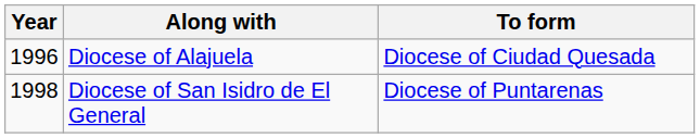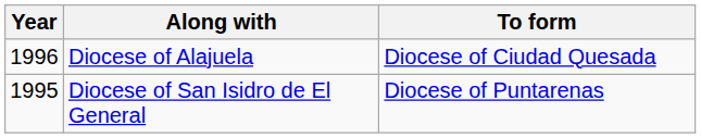Diocese of San Isidro de El General | Year: 1998 -> 1995
